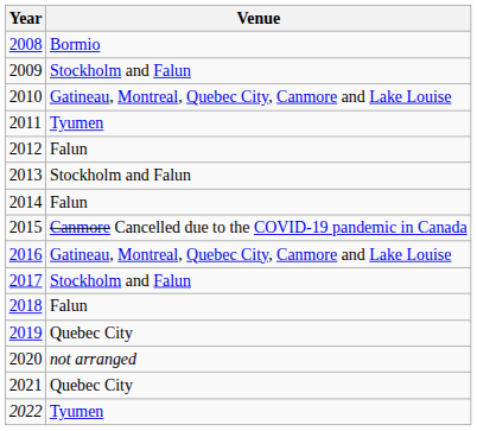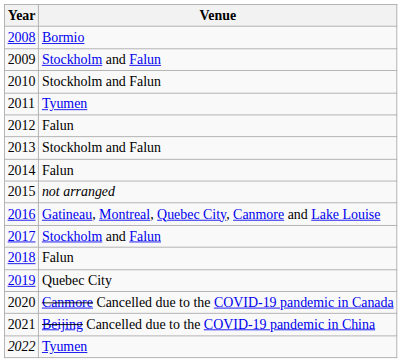2010 | Venue: Gatineau, Montreal, Quebec City, Canmore and Lake Louise -> Stockholm and Falun
2015 | Venue: Canmore Cancelled due to the COVID-19 pandemic in Canada -> not arranged
2020 | Venue: not arranged -> Canmore Cancelled due to the COVID-19 pandemic in Canada
2021 | Venue: Quebec City -> Beijing Cancelled due to the COVID-19 pandemic in China
